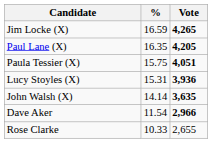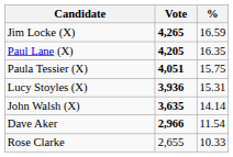columns swapped: Vote <-> %
